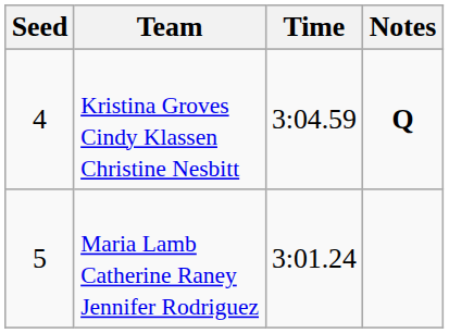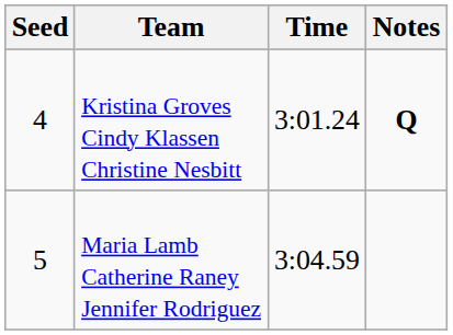Kristina Groves Cindy Klassen Christine Nesbitt | Time: 3:04.59 -> 3:01.24
Maria Lamb Catherine Raney Jennifer Rodriguez | Time: 3:01.24 -> 3:04.59
